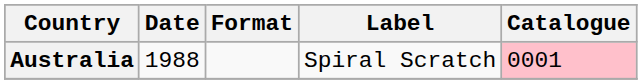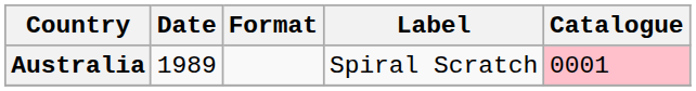Australia | Date: 1988 -> 1989
